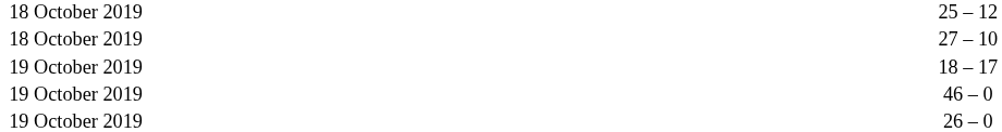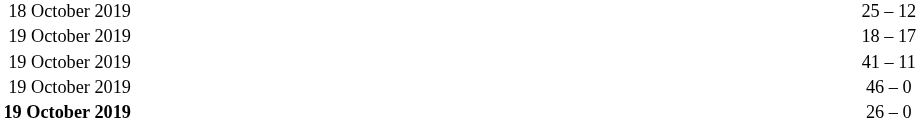- row: 18 October 2019 | 27 – 10
+ row: 19 October 2019 | 41 – 11
26 – 0 | column 1: normal -> bold
